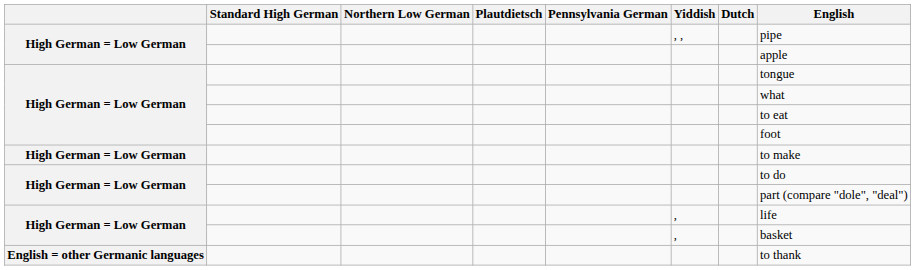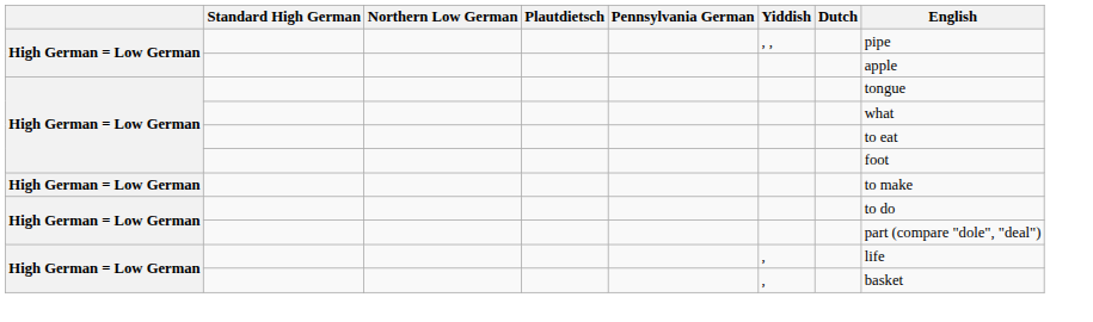- row: English = other Germanic languages | to thank
